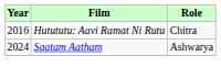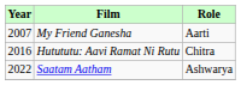+ row: 2007 | My Friend Ganesha | Aarti
Saatam Aatham | Year: 2024 -> 2022
